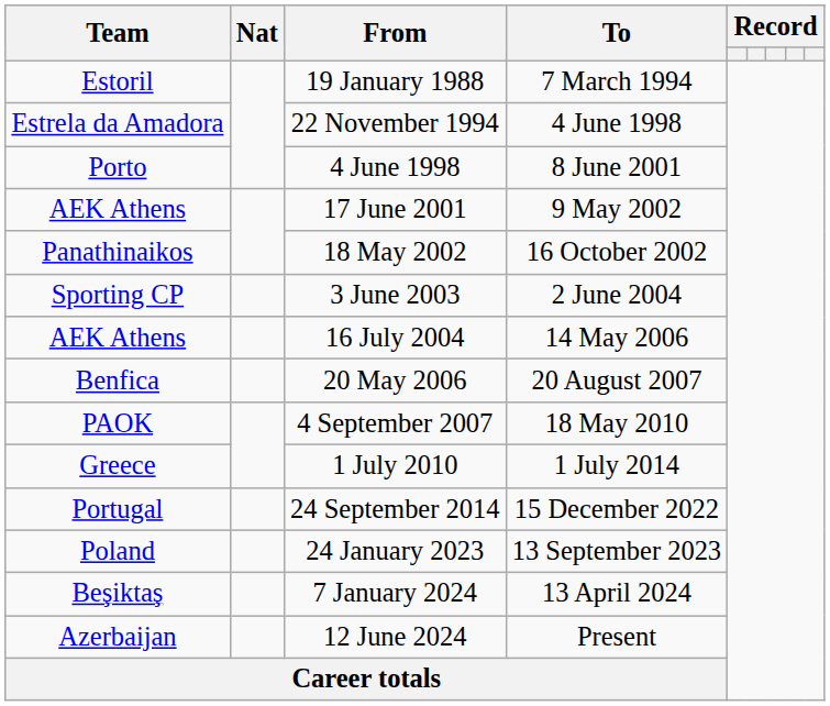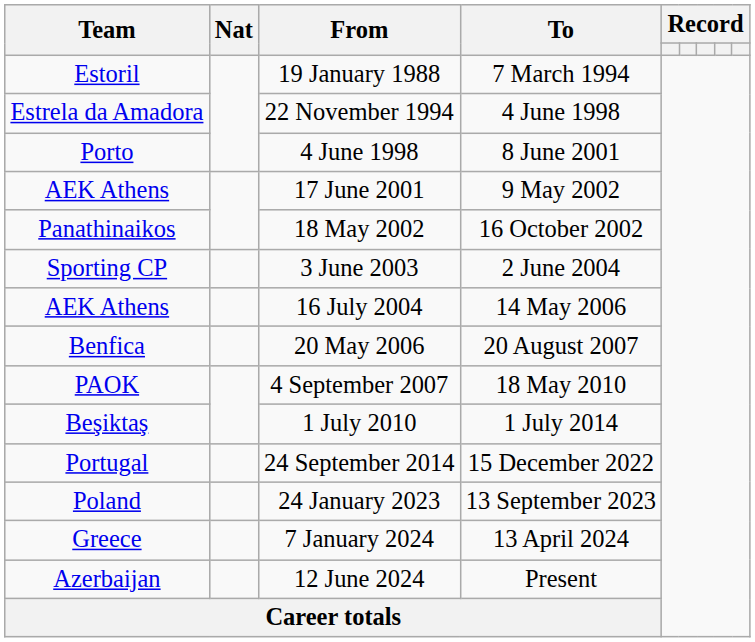1 July 2010 | Team: Greece -> Beşiktaş
7 January 2024 | Team: Beşiktaş -> Greece
